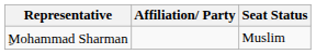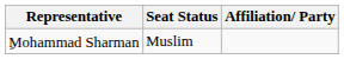columns swapped: Affiliation/ Party <-> Seat Status
